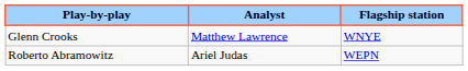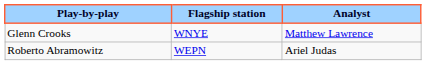columns swapped: Analyst <-> Flagship station
